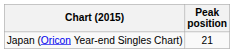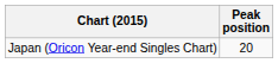Japan (Oricon Year-end Singles Chart) | Peak position: 21 -> 20
